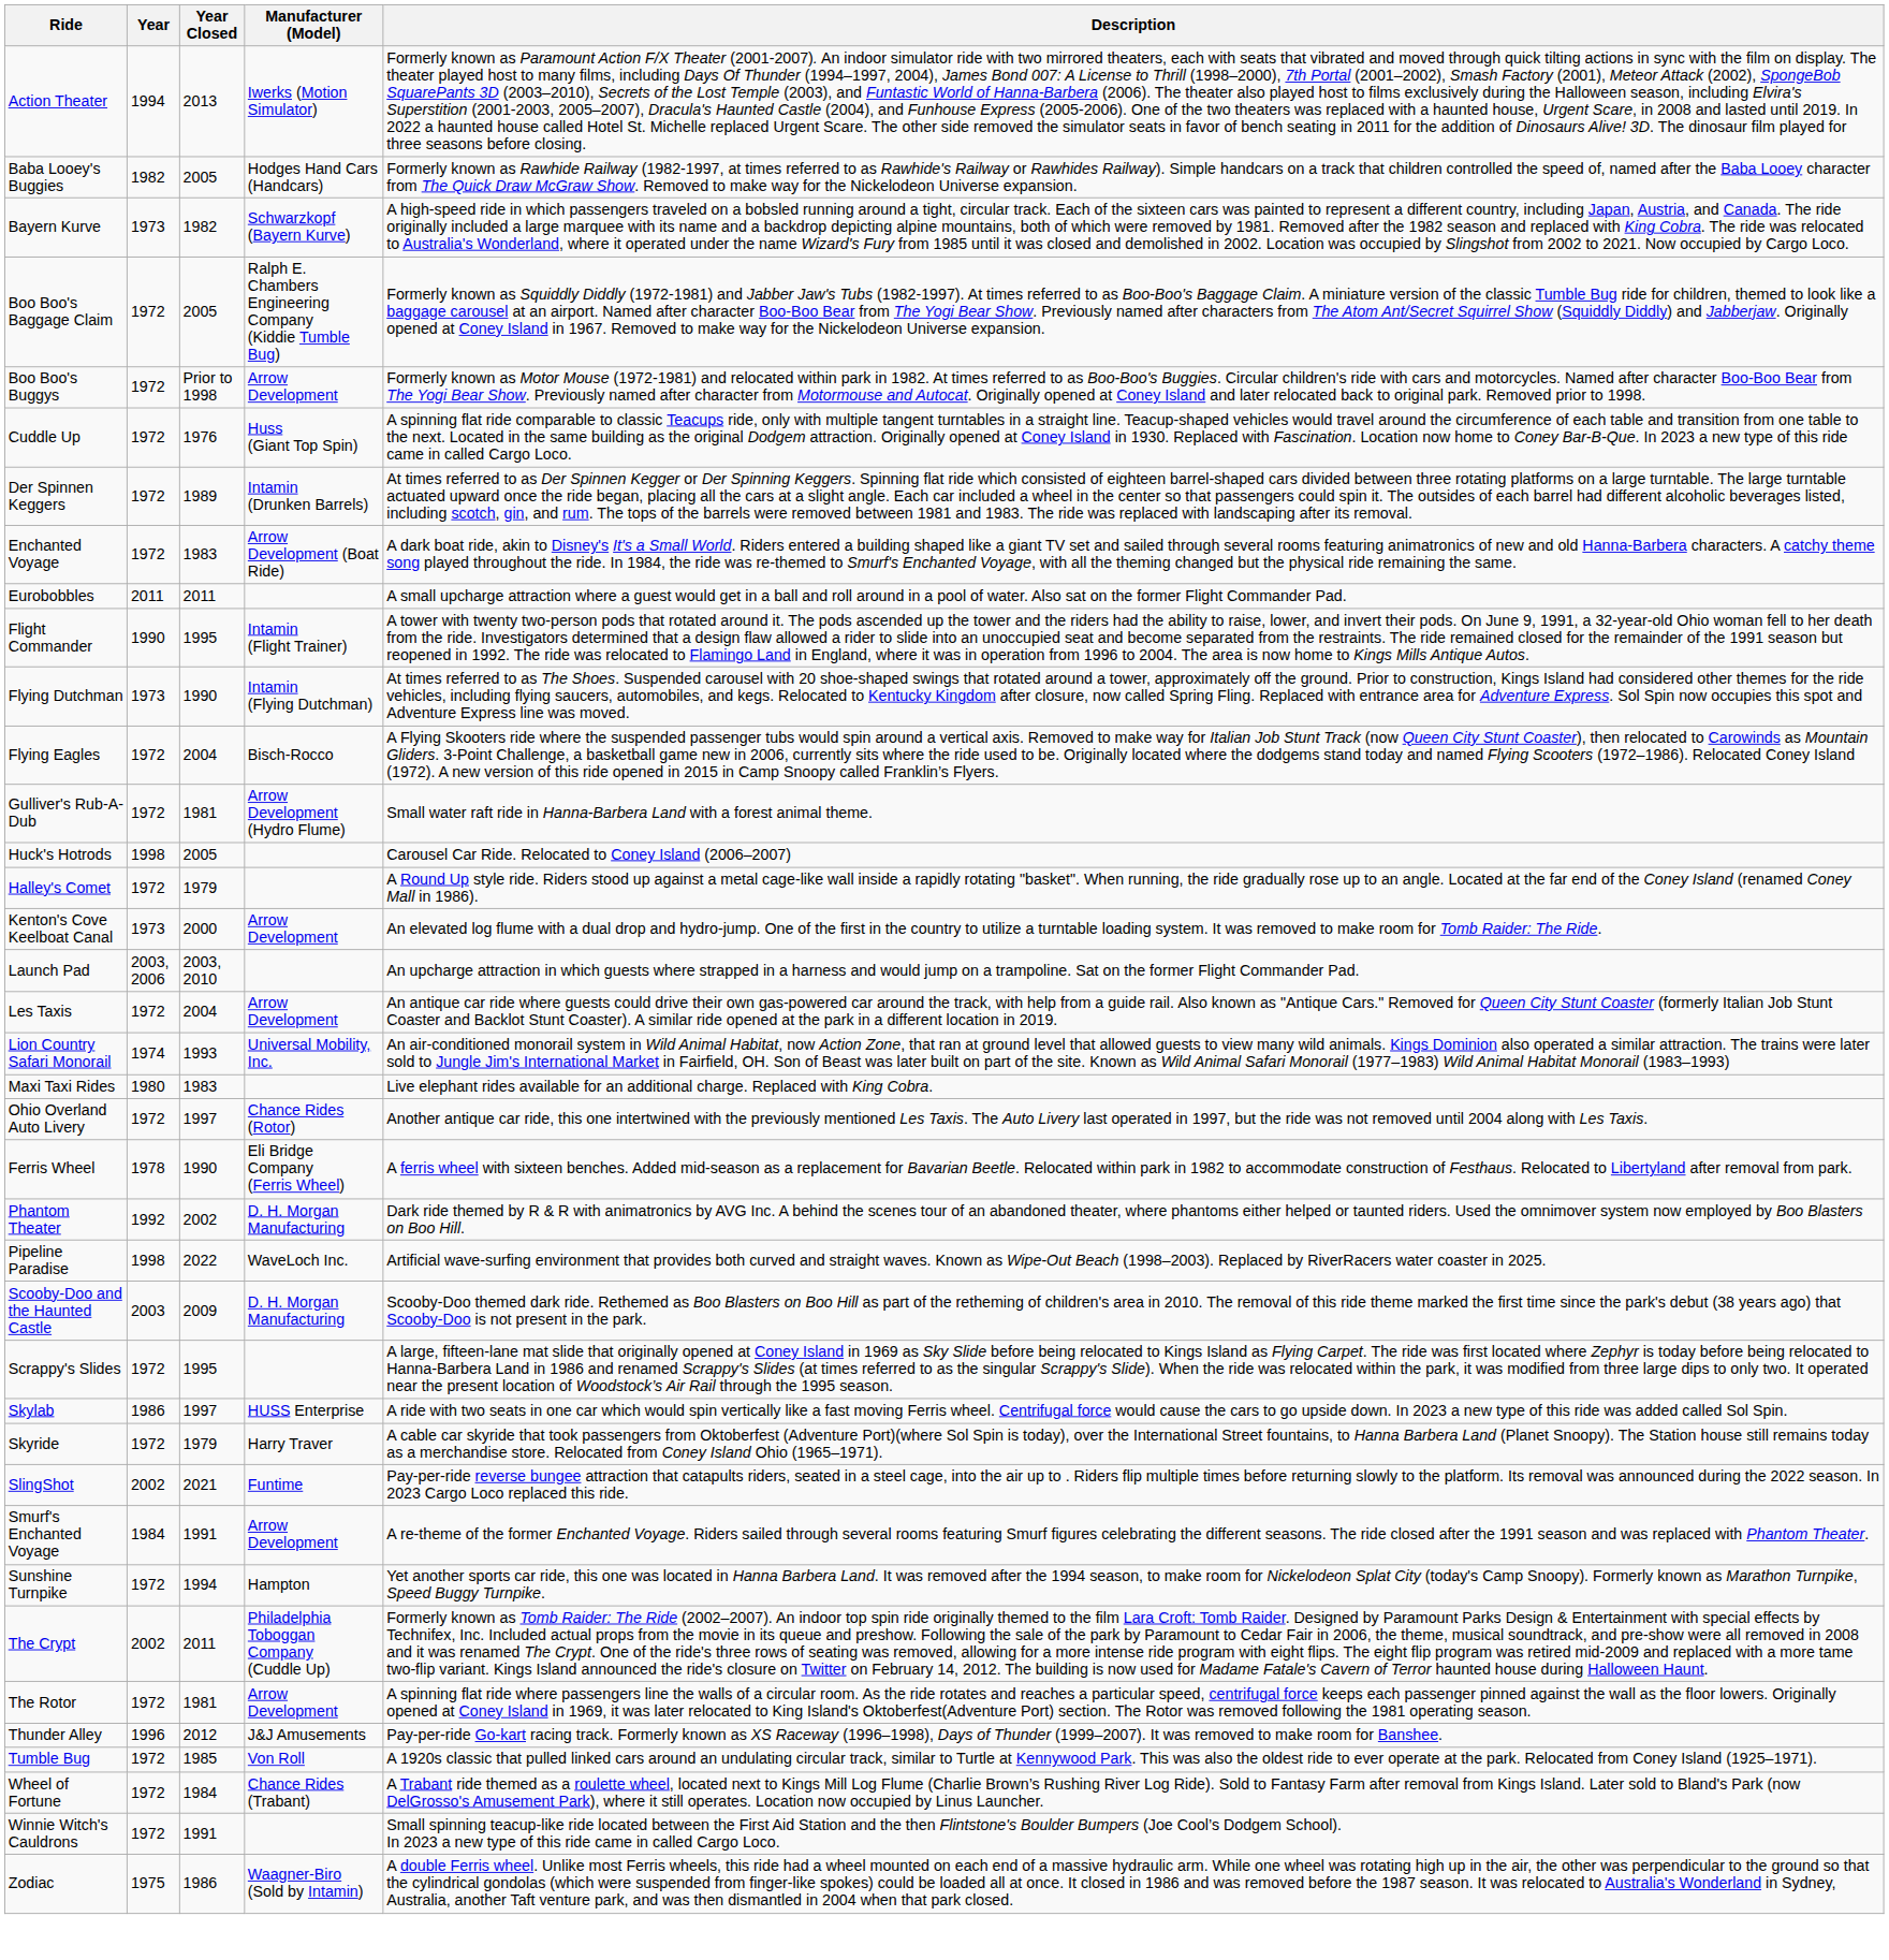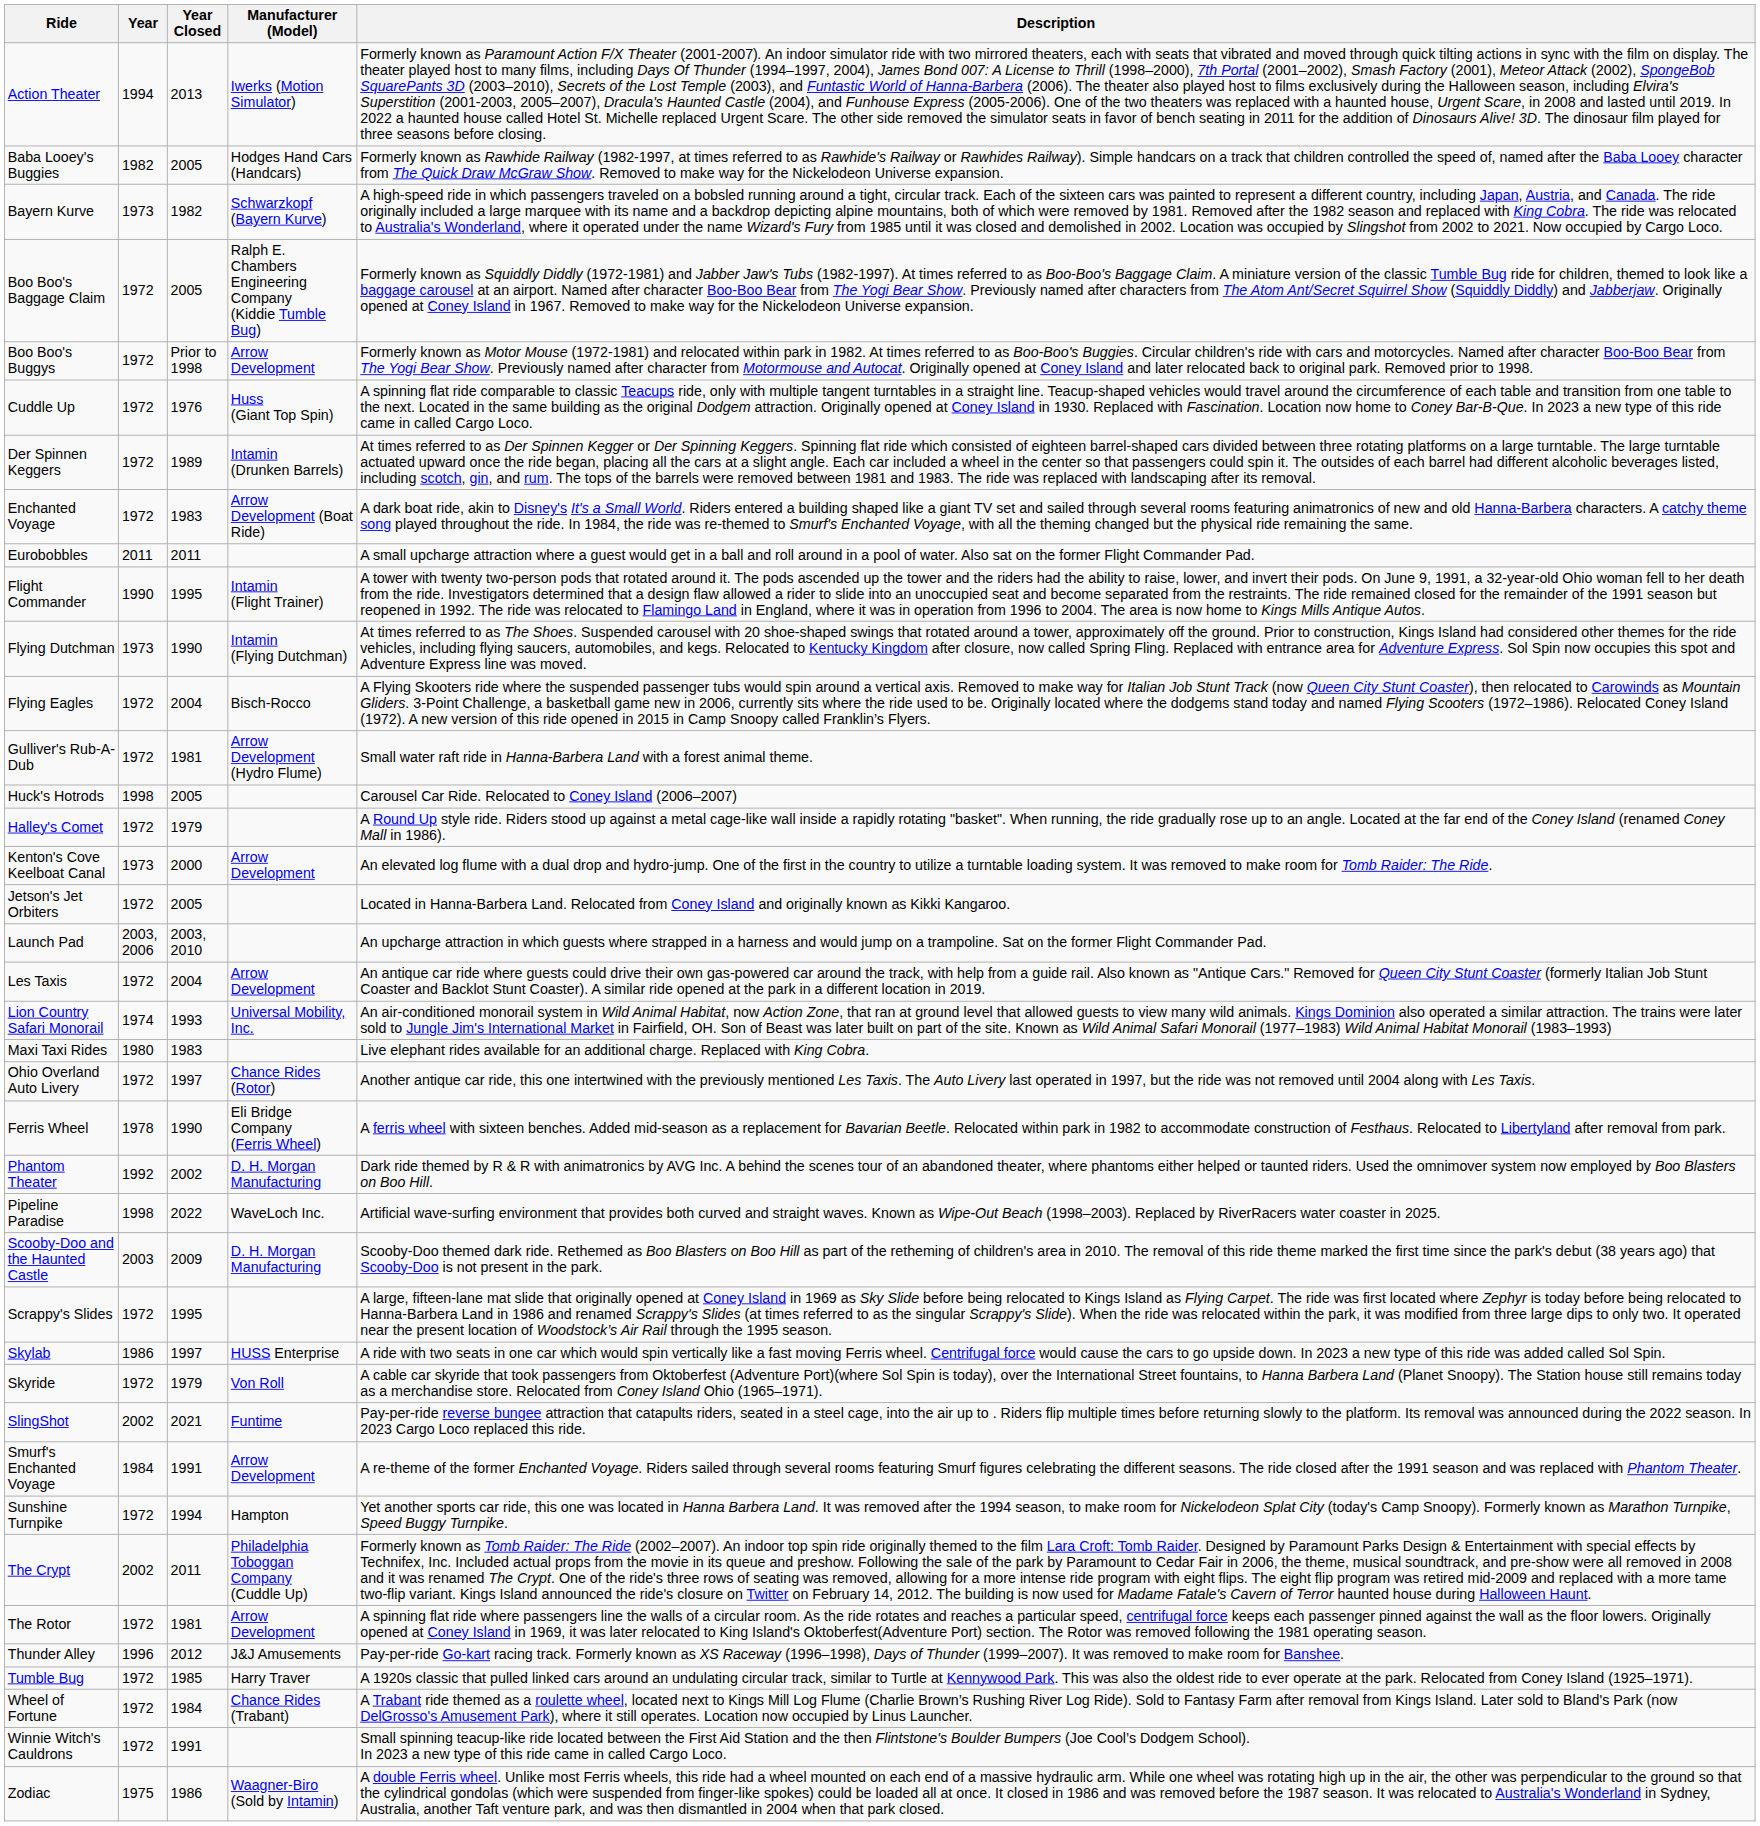+ row: Jetson's Jet Orbiters | 1972 | 2005 | Located in Hanna-Barbera Land. Relocated from Coney Island and originally known as Kikki Kangaroo.
Skyride | Manufacturer (Model): Harry Traver -> Von Roll
Tumble Bug | Manufacturer (Model): Von Roll -> Harry Traver
